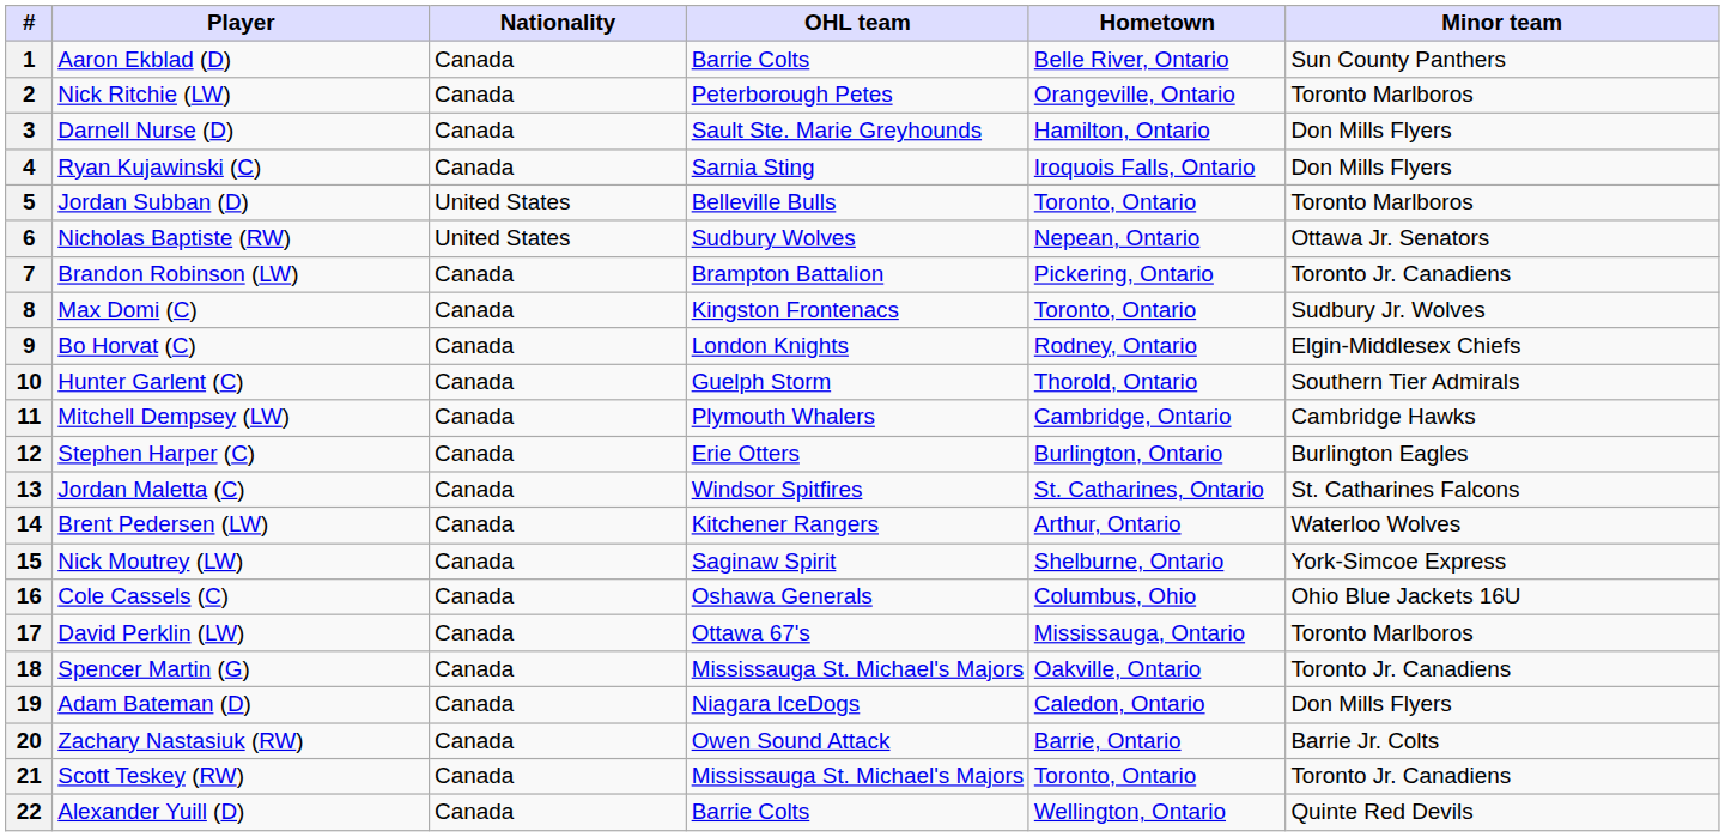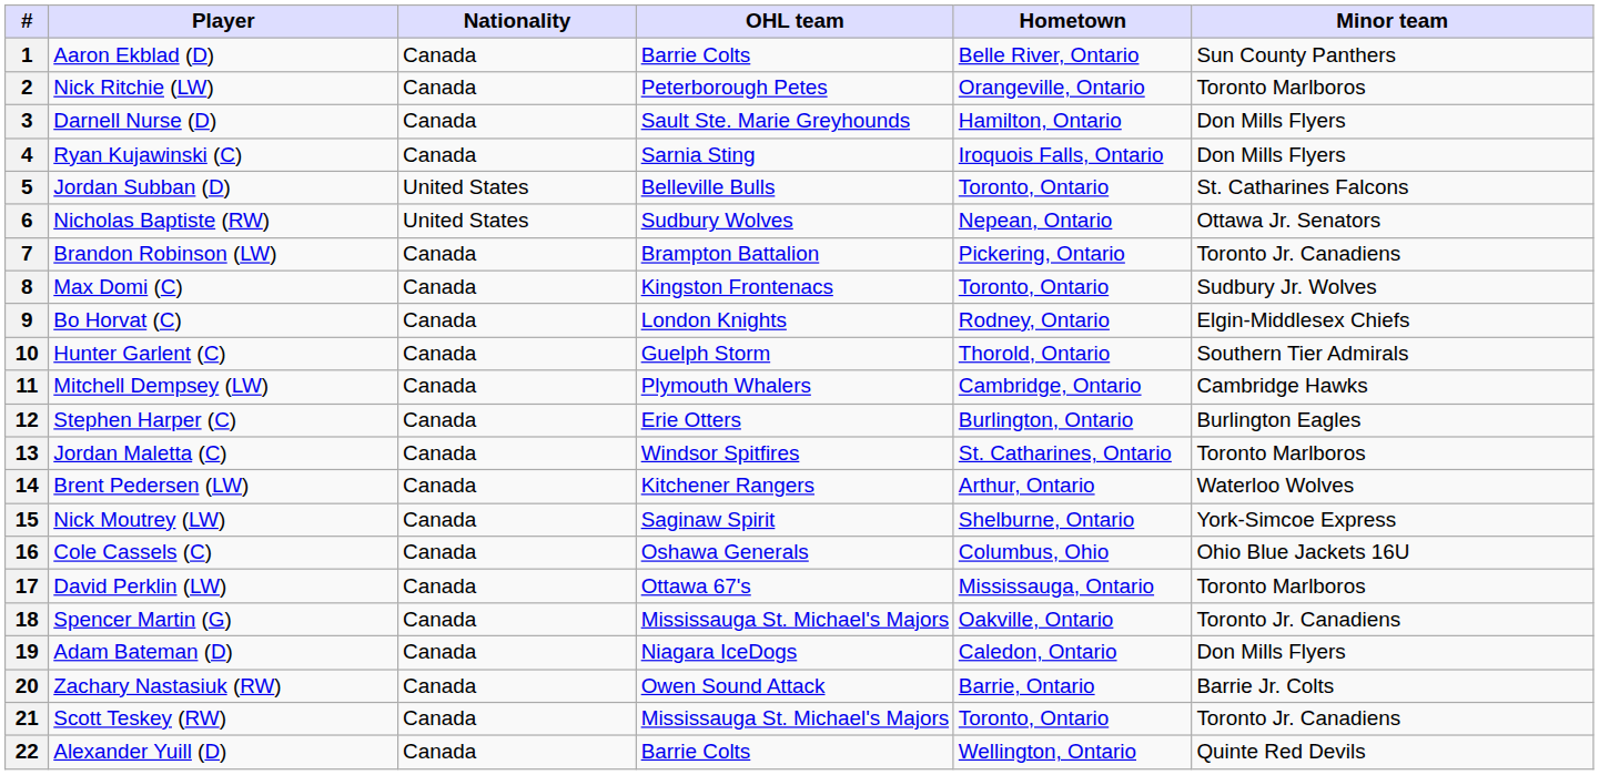5 | Minor team: Toronto Marlboros -> St. Catharines Falcons
13 | Minor team: St. Catharines Falcons -> Toronto Marlboros
